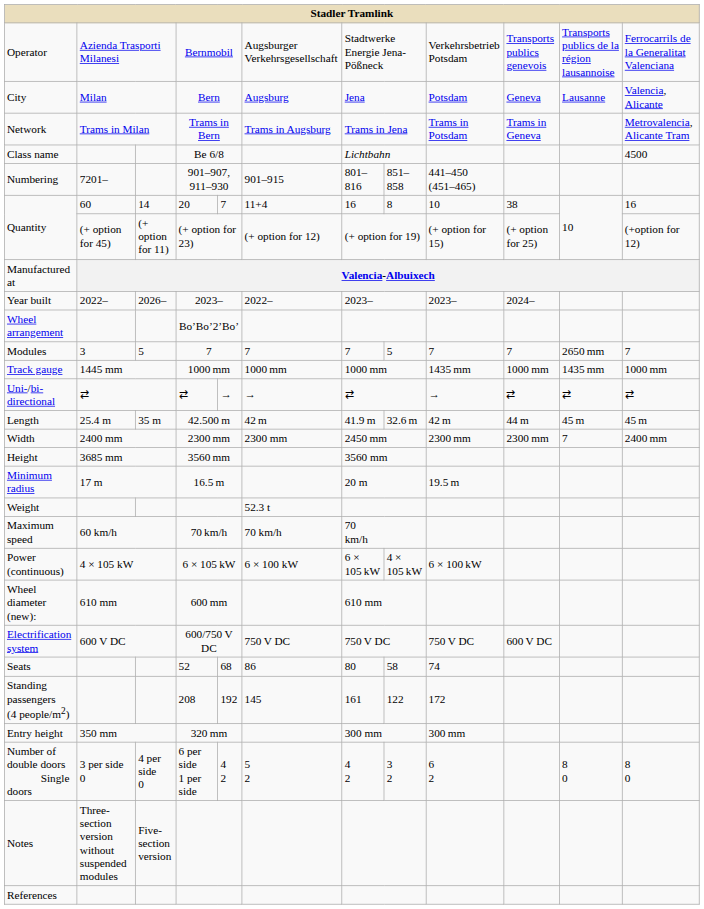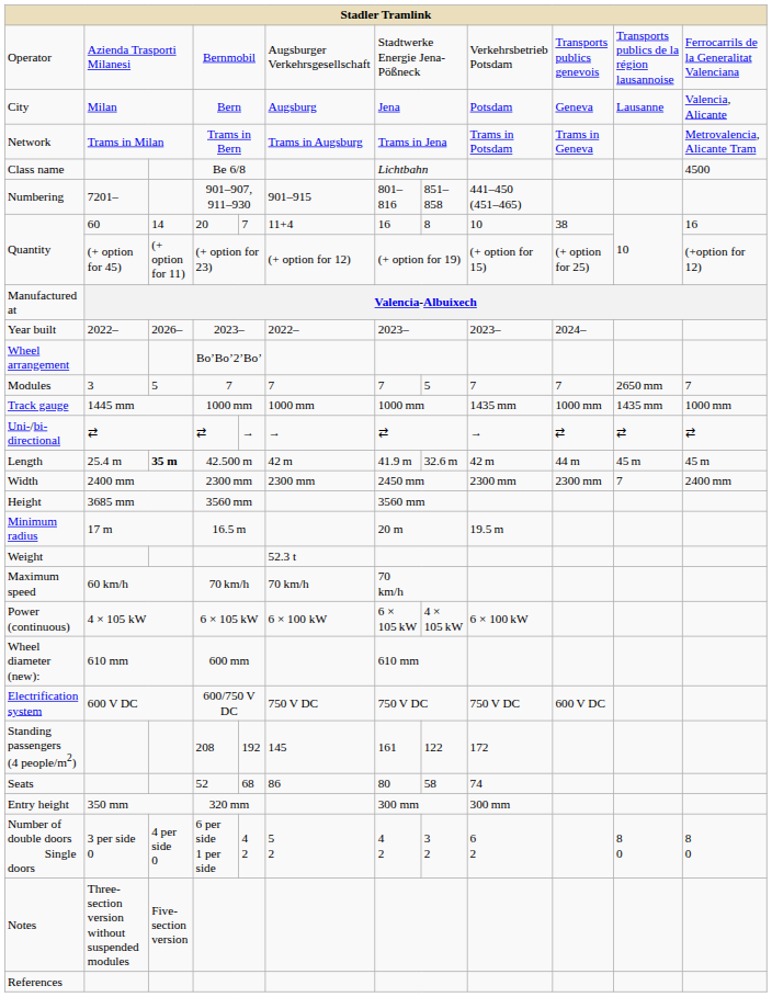Length | column 3: normal -> bold
rows swapped: Seats <-> Standing passengers (4 people/m2)
